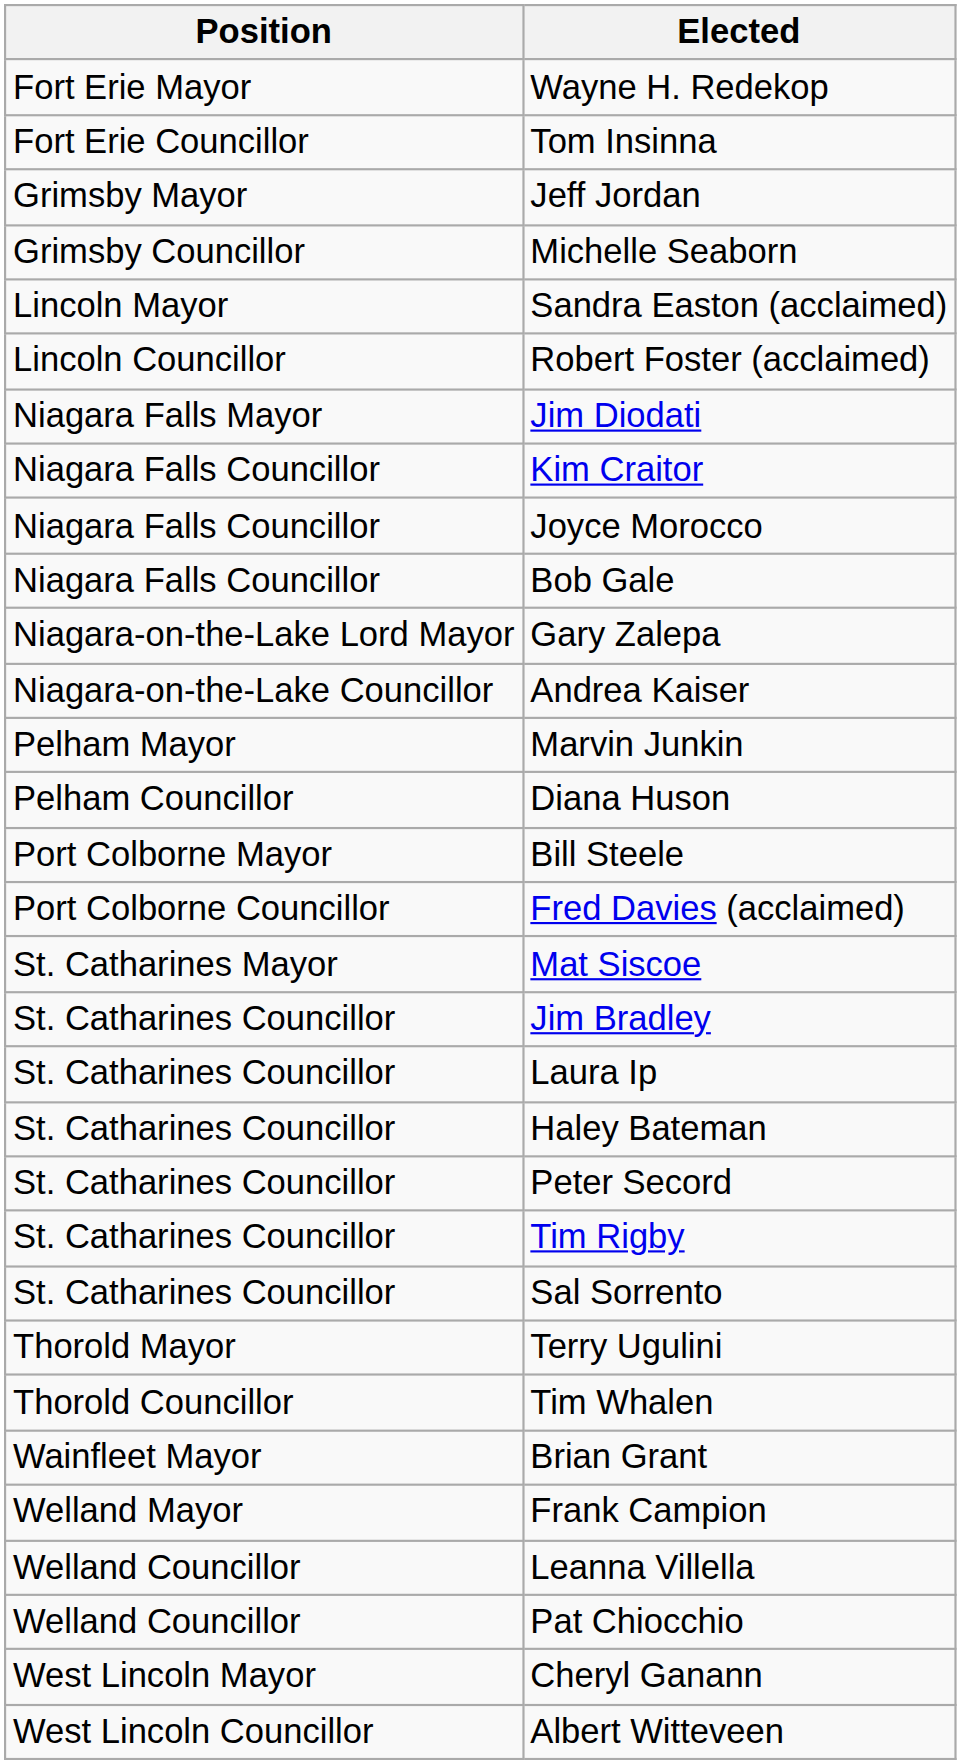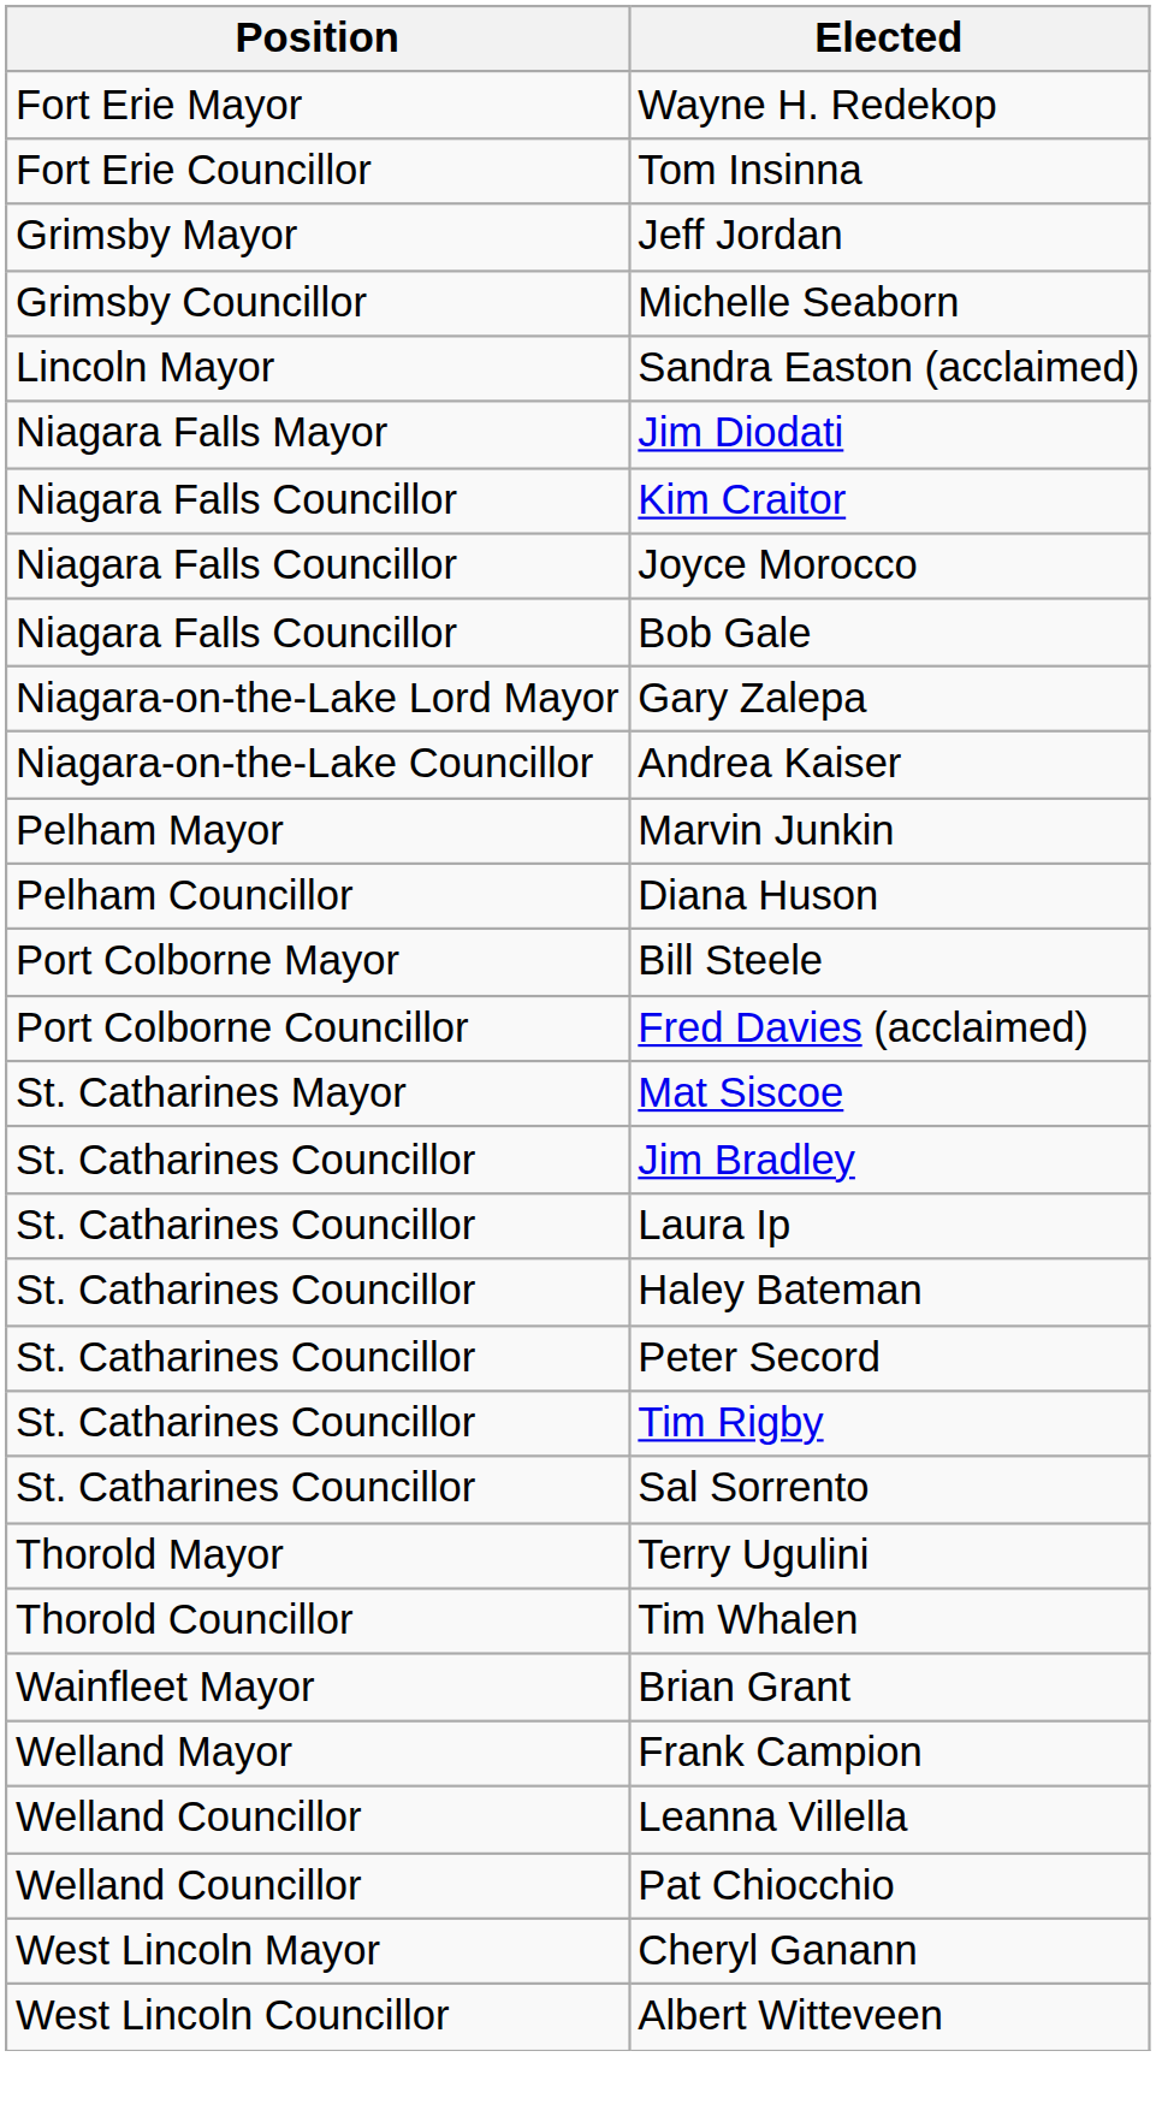- row: Lincoln Councillor | Robert Foster (acclaimed)
